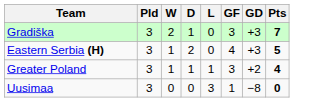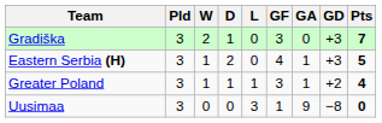+ column: GA | 0 | 1 | 1 | 9
